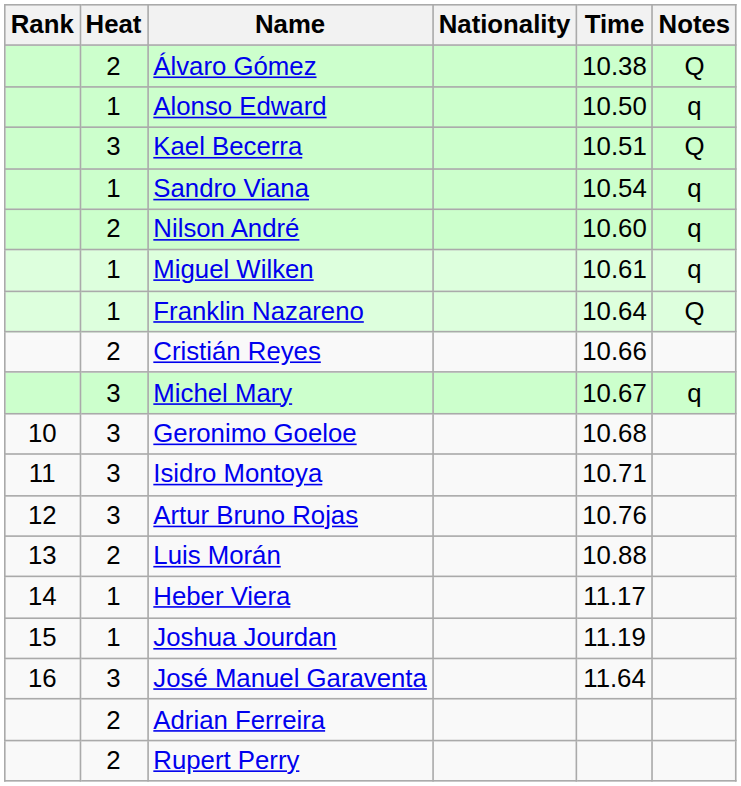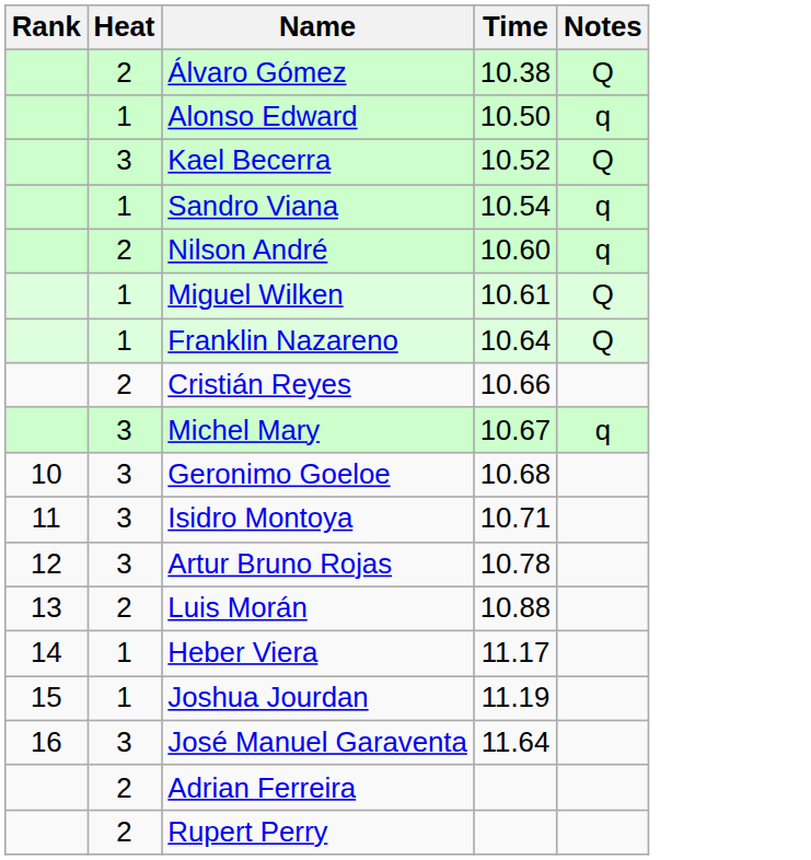- column: Nationality
Kael Becerra | Time: 10.51 -> 10.52
Miguel Wilken | Notes: q -> Q
Artur Bruno Rojas | Time: 10.76 -> 10.78
